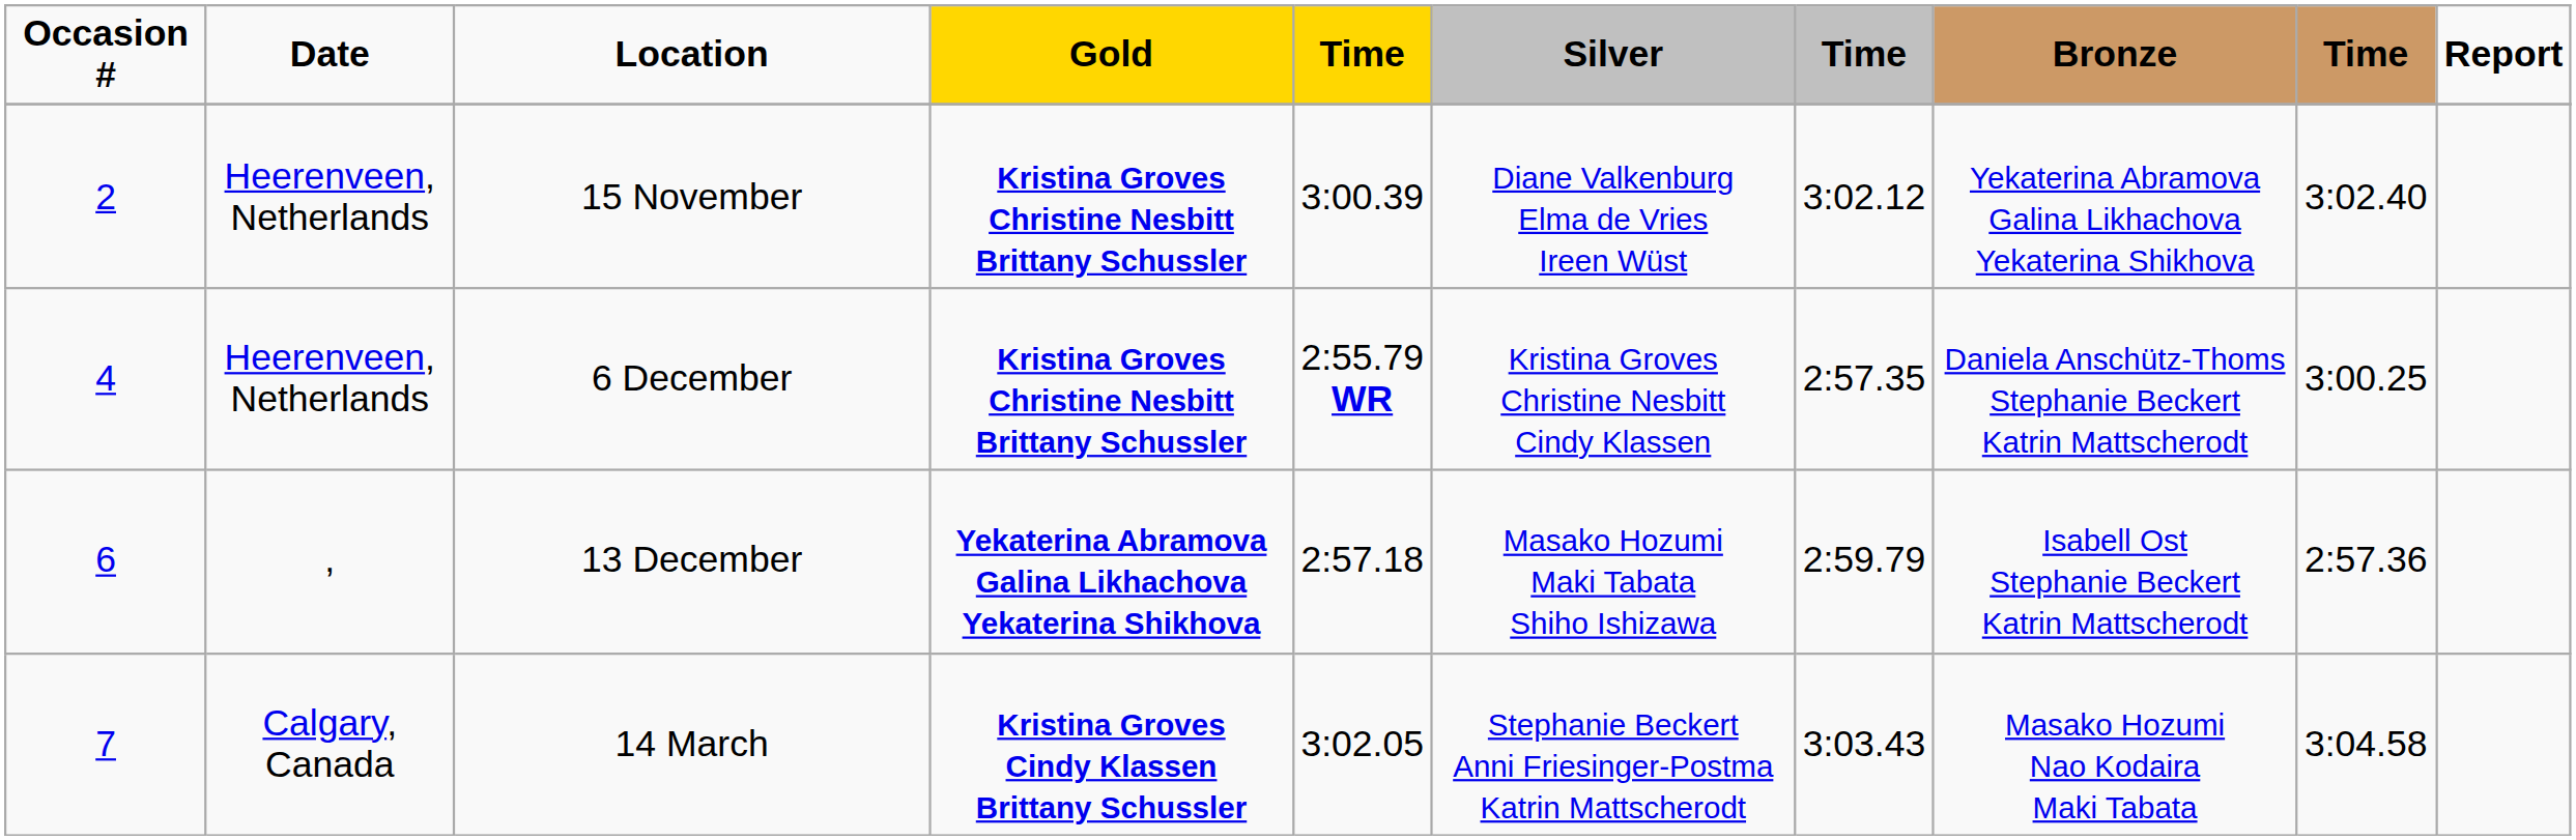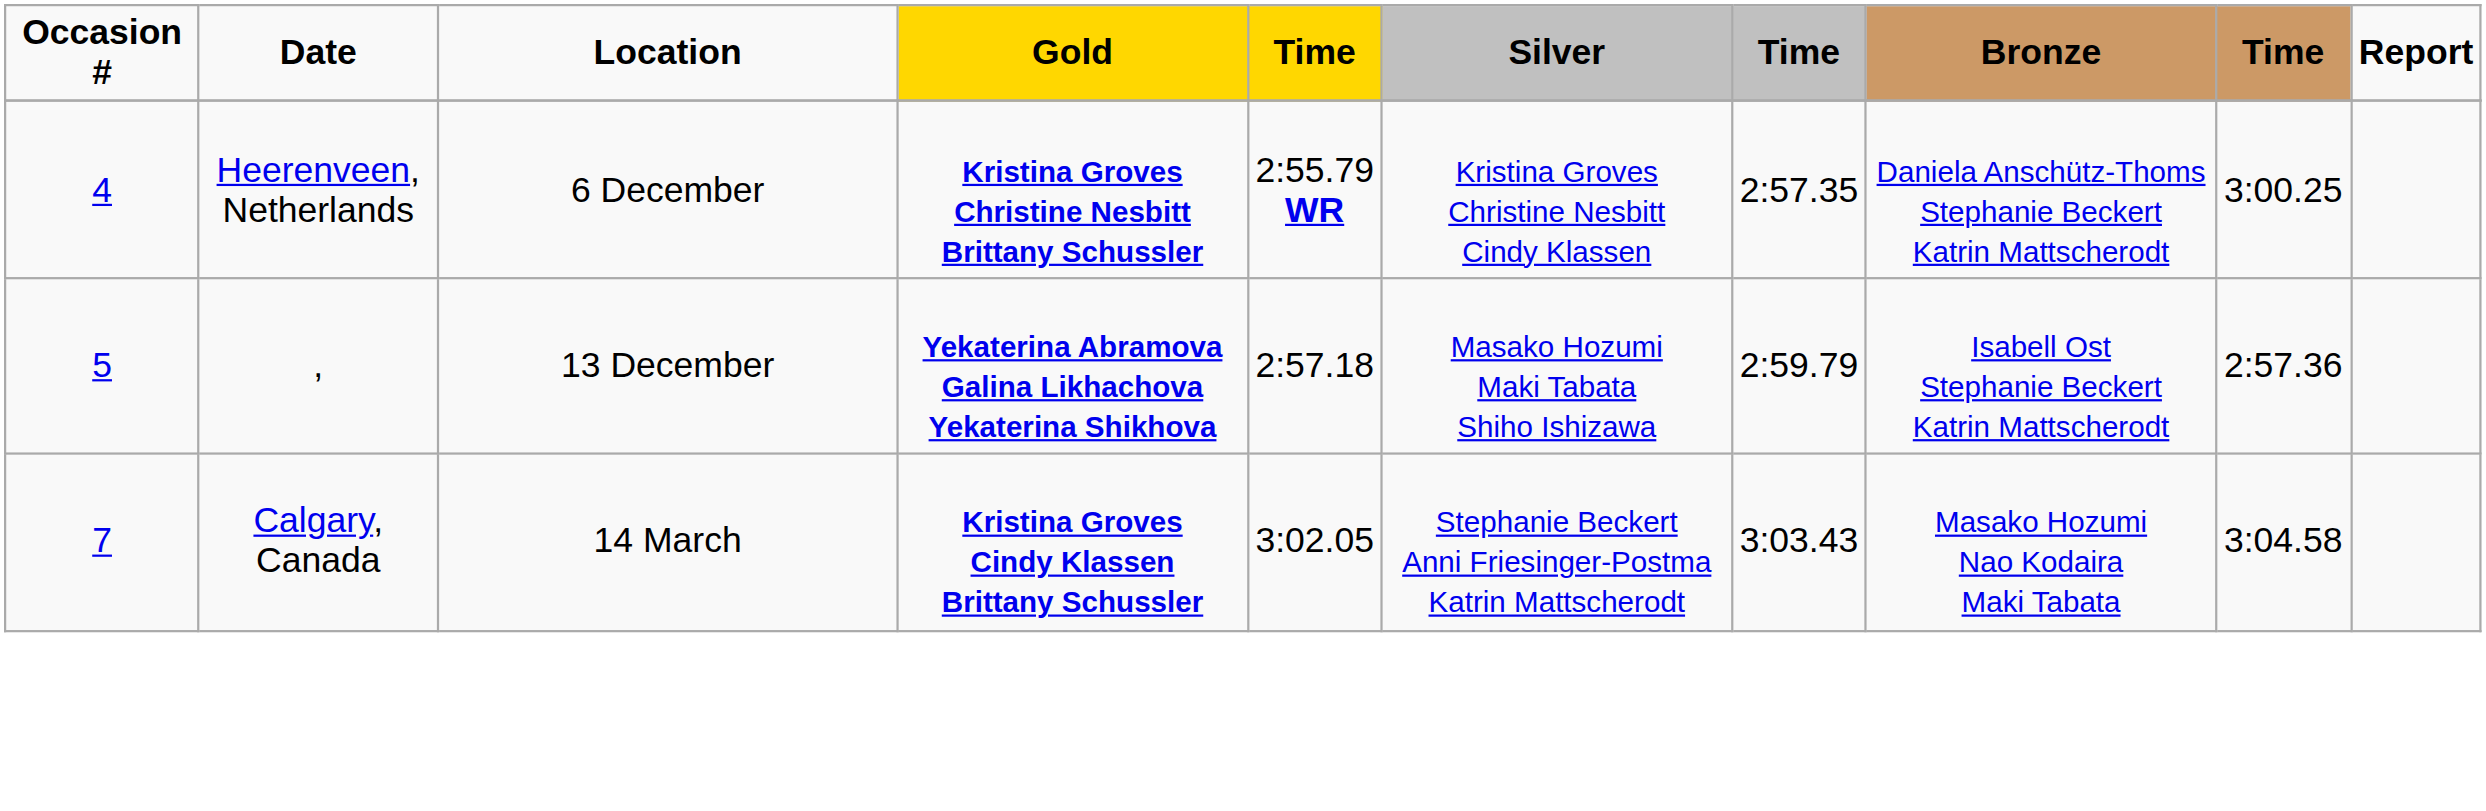- row: 2 | Heerenveen, Netherlands | 15 November | Kristina Groves Christine Nesbitt Brittany Schussler | 3:00.39 | Diane Valkenburg Elma de Vries Ireen Wüst | 3:02.12 | Yekaterina Abramova Galina Likhachova Yekaterina Shikhova | 3:02.40
13 December | Occasion #: 6 -> 5
